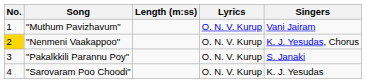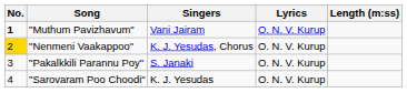columns swapped: Singers <-> Length (m:ss)
"Muthum Pavizhavum" | No.: normal -> bold
